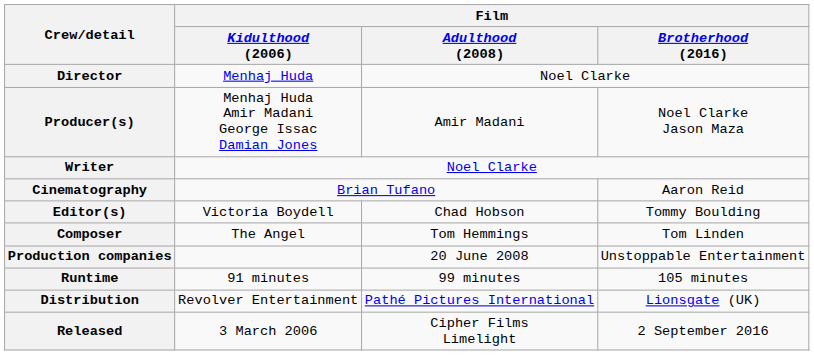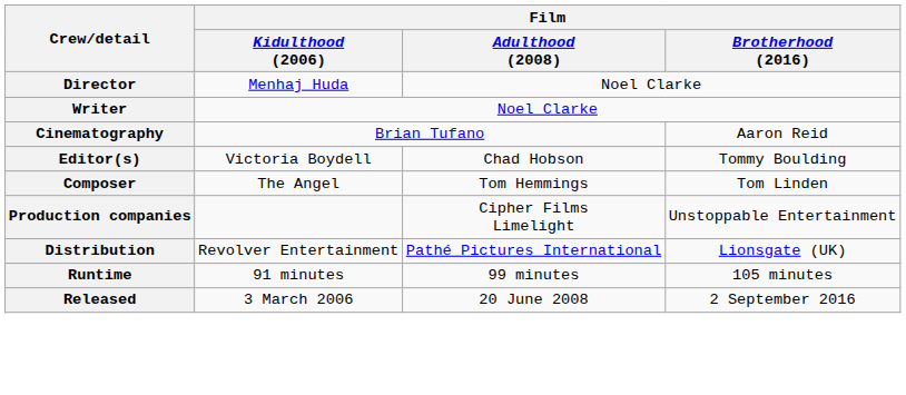- row: Producer(s) | Menhaj Huda Amir Madani George Issac Damian Jones | Amir Madani | Noel Clarke Jason Maza
Production companies | Film / Adulthood (2008): 20 June 2008 -> Cipher Films Limelight
rows swapped: Distribution <-> Runtime
Released | Film / Adulthood (2008): Cipher Films Limelight -> 20 June 2008
